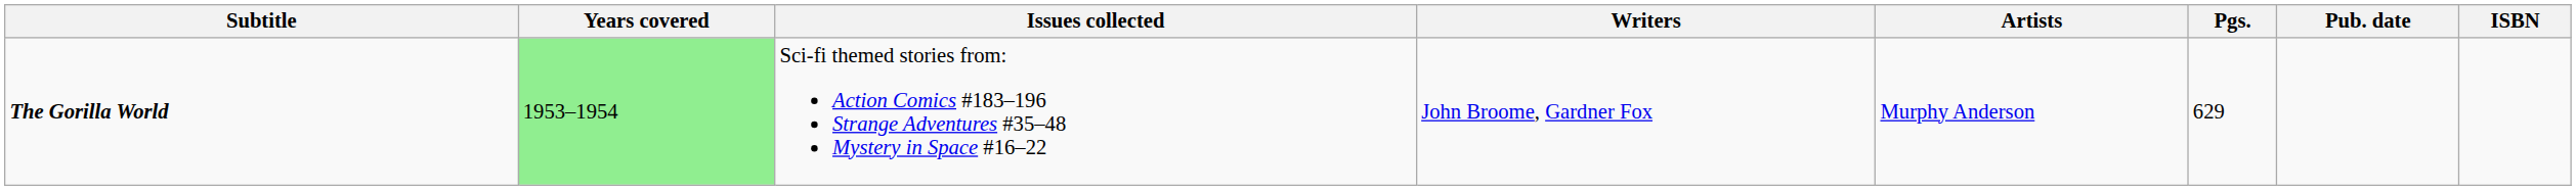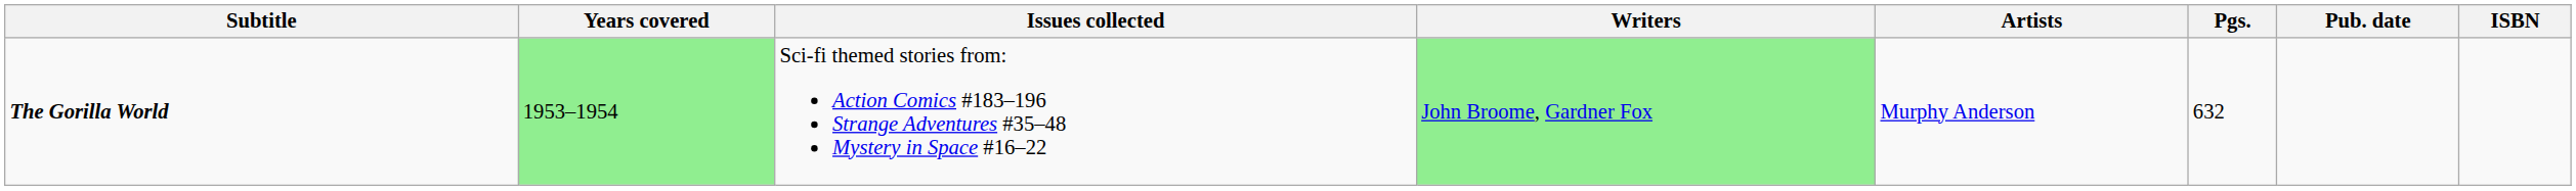The Gorilla World | Writers: no background -> lightgreen background
The Gorilla World | Pgs.: 629 -> 632
